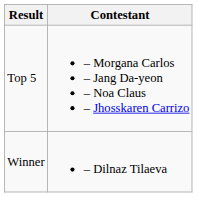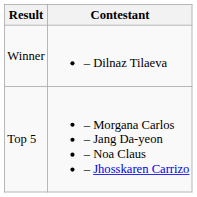rows swapped: Winner <-> Top 5
